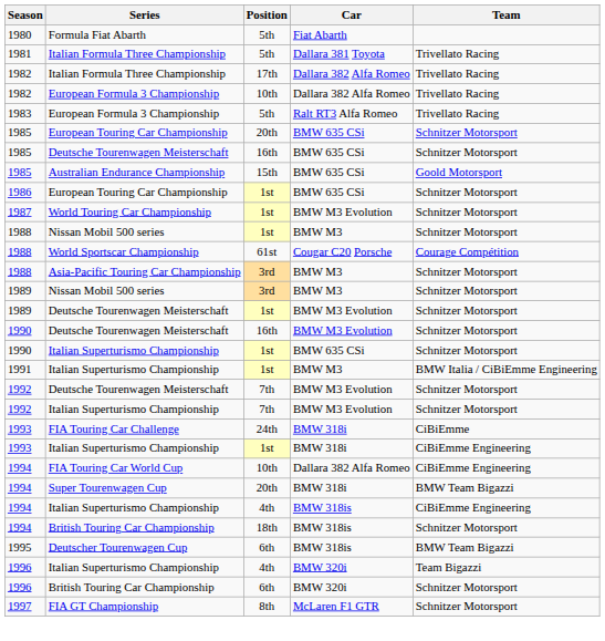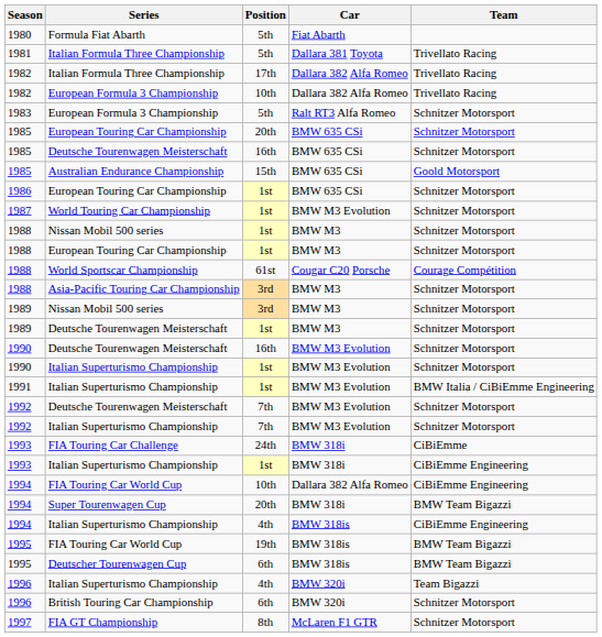1983 | Team: Trivellato Racing -> Schnitzer Motorsport
+ row: 1988 | European Touring Car Championship | 1st | BMW M3 | Schnitzer Motorsport
1989 / Deutsche Tourenwagen Meisterschaft | Car: BMW M3 Evolution -> BMW M3
1990 / Italian Superturismo Championship | Car: BMW 635 CSi -> BMW M3 Evolution
1991 | Car: BMW M3 -> BMW M3 Evolution
- row: 1994 | British Touring Car Championship | 18th | BMW 318is | Schnitzer Motorsport
+ row: 1995 | FIA Touring Car World Cup | 19th | BMW 318is | BMW Team Bigazzi
